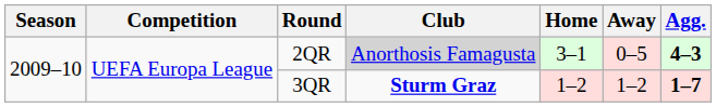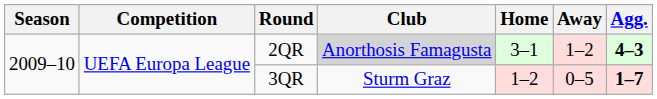2QR | Away: 0–5 -> 1–2
3QR | Club: bold -> normal
3QR | Away: 1–2 -> 0–5
